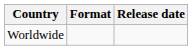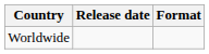columns swapped: Release date <-> Format
